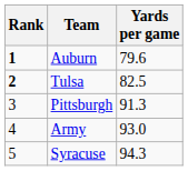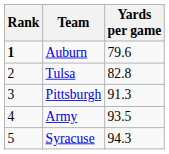Tulsa | Rank: bold -> normal
Tulsa | Yards per game: 82.5 -> 82.8
Army | Yards per game: 93.0 -> 93.5
